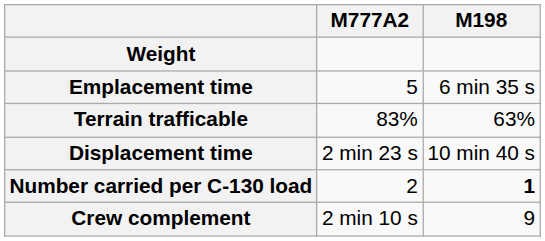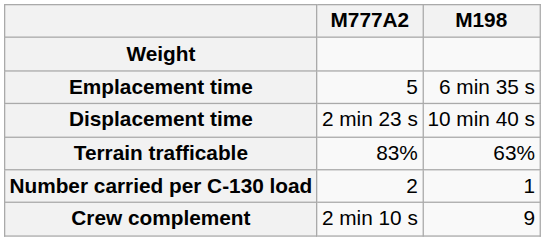rows swapped: Displacement time <-> Terrain trafficable
Number carried per C-130 load | M198: bold -> normal
